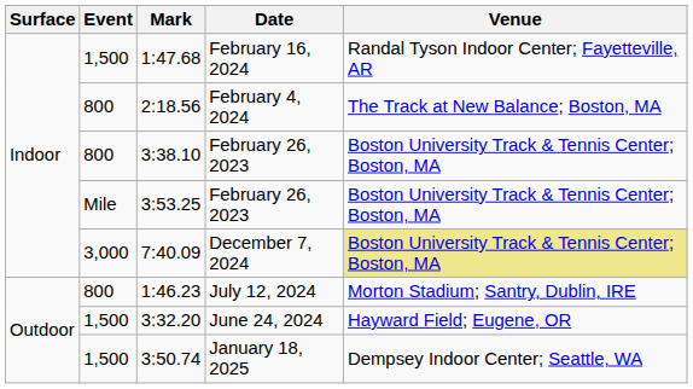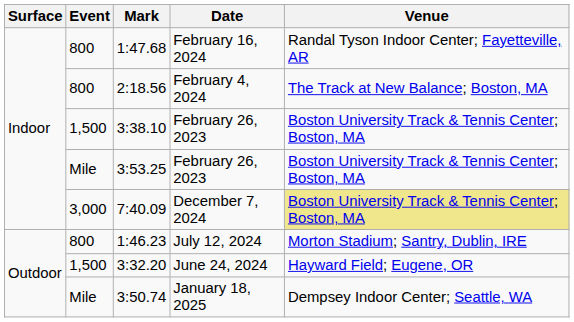1:47.68 | Event: 1,500 -> 800
3:38.10 | Event: 800 -> 1,500
3:50.74 | Event: 1,500 -> Mile
